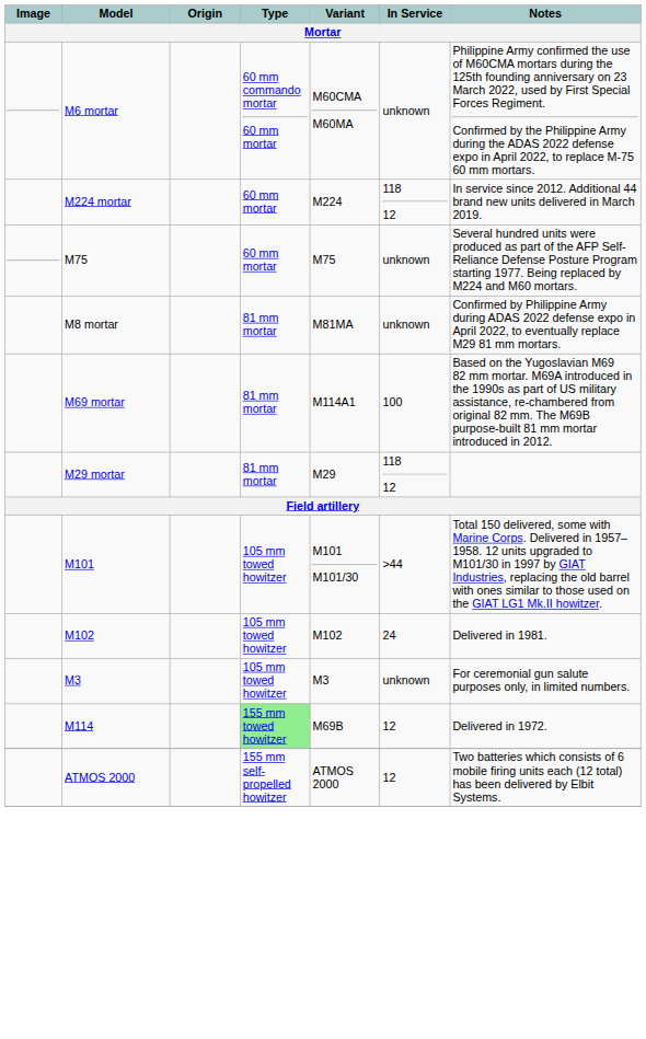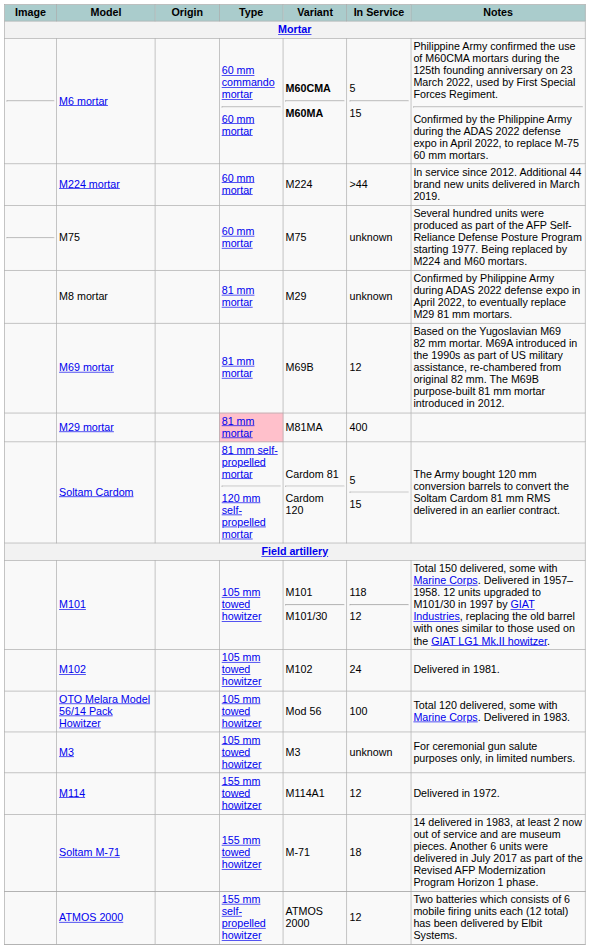M6 mortar | Variant: normal -> bold
M6 mortar | In Service: unknown -> 5 15
M224 mortar | In Service: 118 12 -> >44
M8 mortar | Variant: M81MA -> M29
M69 mortar | Variant: M114A1 -> M69B
M69 mortar | In Service: 100 -> 12
M29 mortar | Type: no background -> pink background
M29 mortar | Variant: M29 -> M81MA
M29 mortar | In Service: 118 12 -> 400
+ row: Soltam Cardom | 81 mm self-propelled mortar 120 mm self-propelled mortar | Cardom 81 Cardom 120 | 5 15 | The Army bought 120 mm conversion barrels to convert the Soltam Cardom 81 mm RMS delivered in an earlier contract.
M101 | In Service: >44 -> 118 12
+ row: OTO Melara Model 56/14 Pack Howitzer | 105 mm towed howitzer | Mod 56 | 100 | Total 120 delivered, some with Marine Corps. Delivered in 1983.
M114 | Type: lightgreen background -> no background
M114 | Variant: M69B -> M114A1
+ row: Soltam M-71 | 155 mm towed howitzer | M-71 | 18 | 14 delivered in 1983, at least 2 now out of service and are museum pieces. Another 6 units were delivered in July 2017 as part of the Revised AFP Modernization Program Horizon 1 phase.
